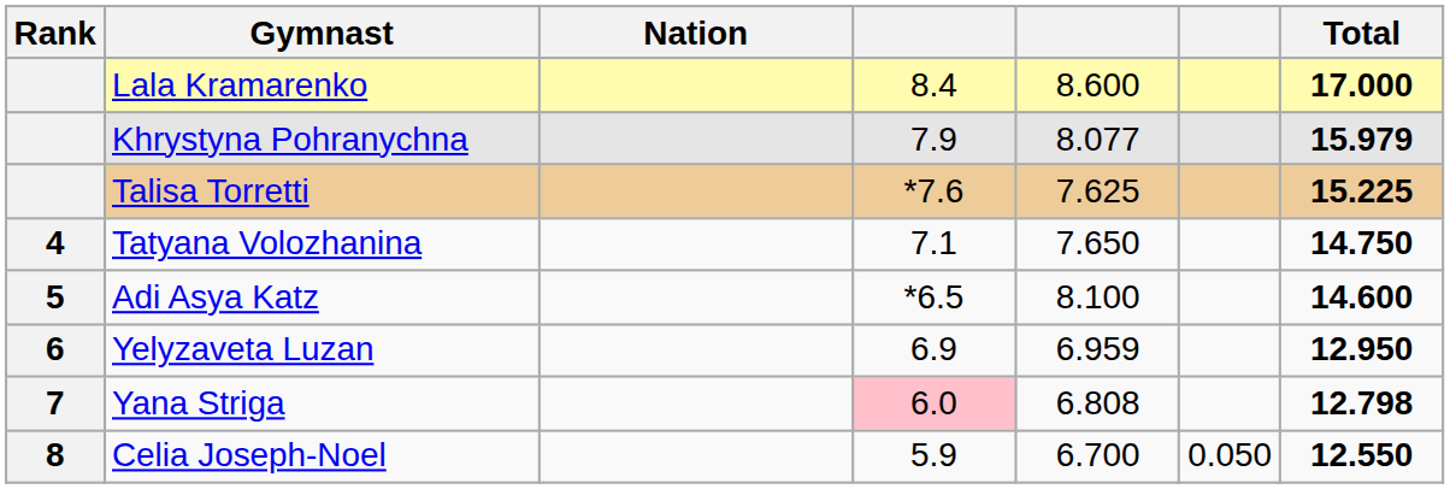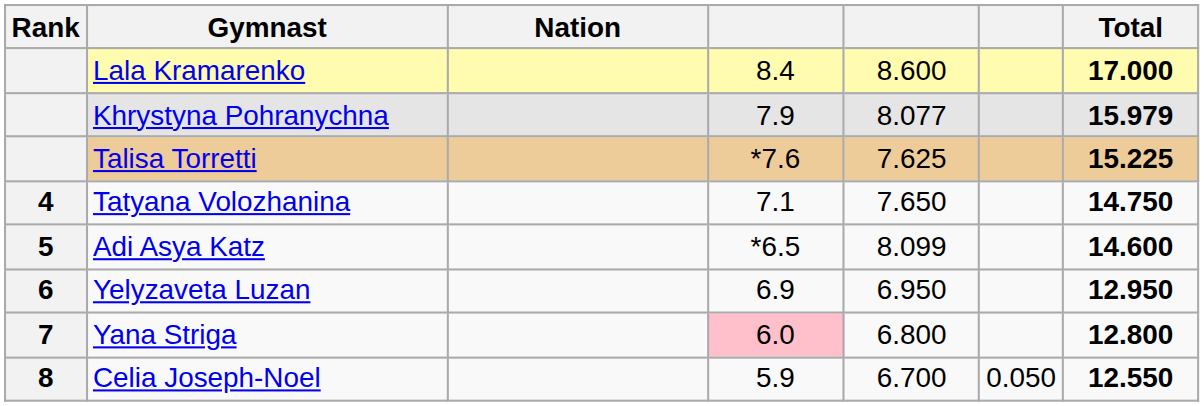Adi Asya Katz | column 5: 8.100 -> 8.099
Yelyzaveta Luzan | column 5: 6.959 -> 6.950
Yana Striga | column 5: 6.808 -> 6.800
Yana Striga | Total: 12.798 -> 12.800
